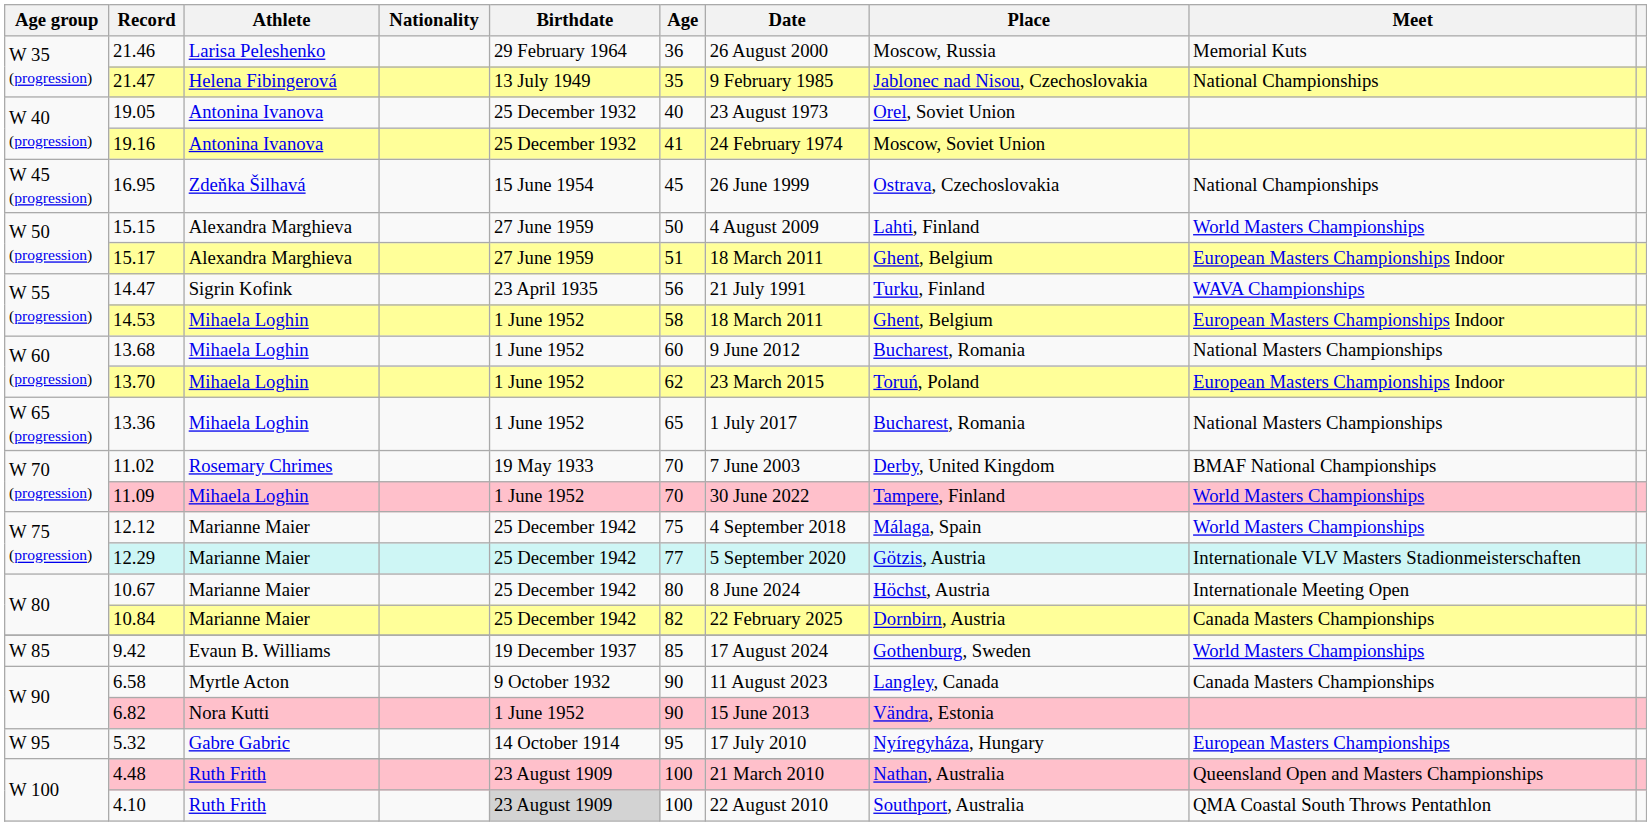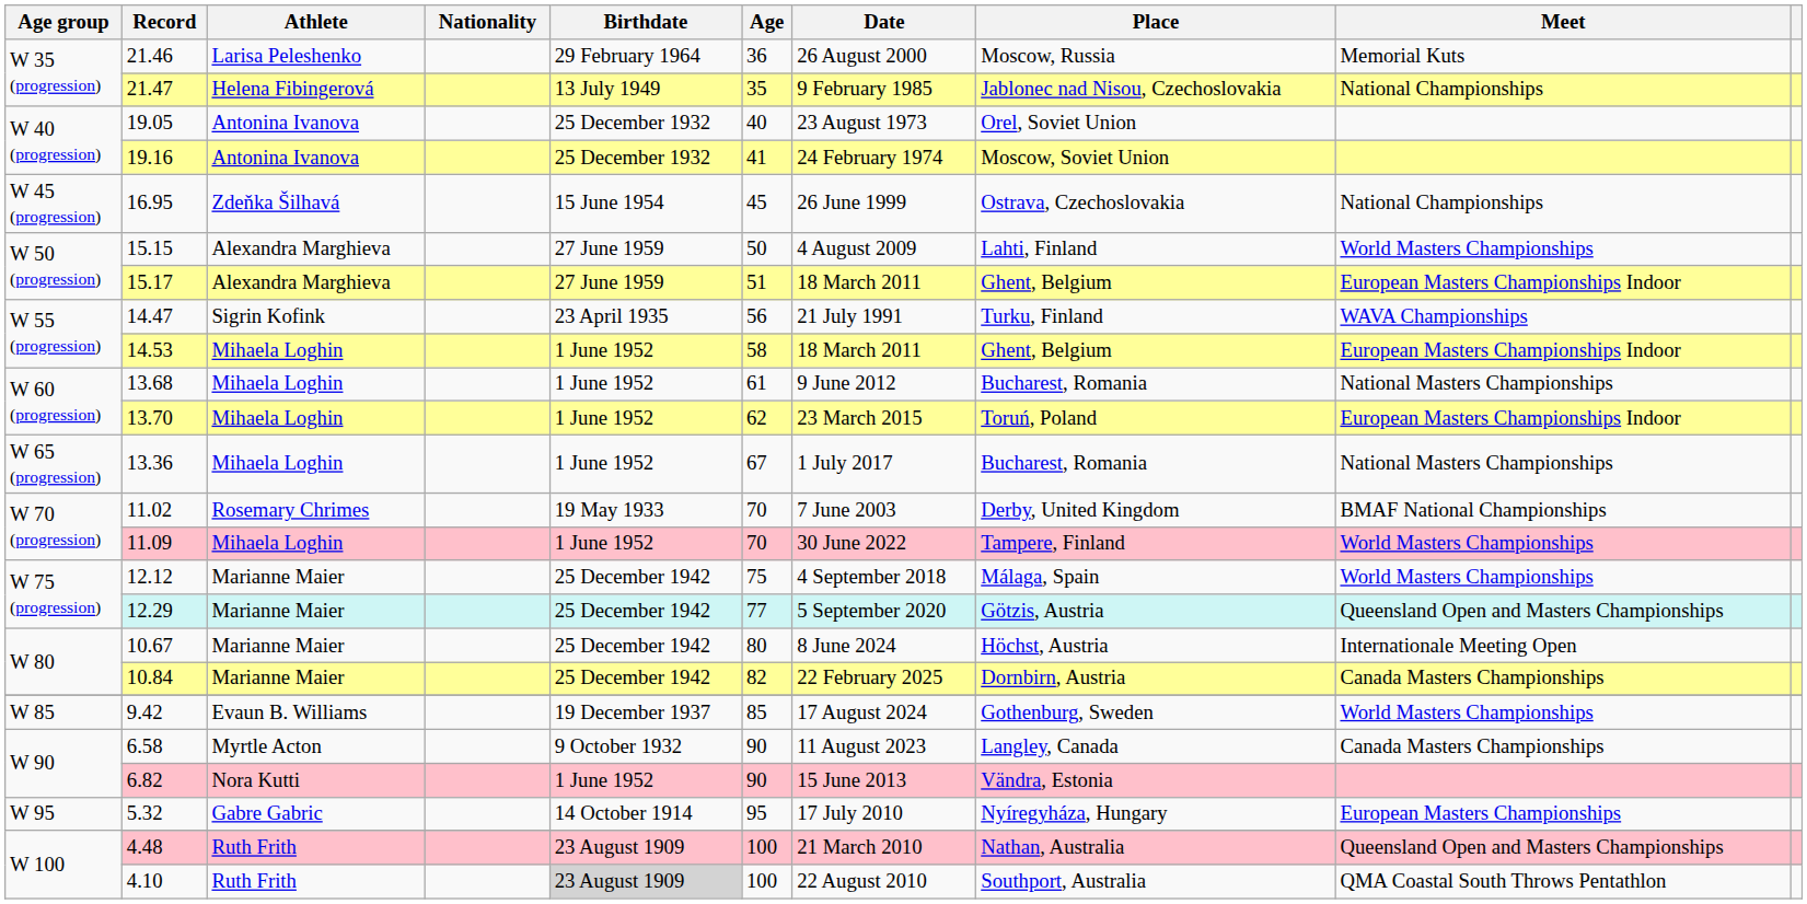13.68 | Age: 60 -> 61
13.36 | Age: 65 -> 67
12.29 | Meet: Internationale VLV Masters Stadionmeisterschaften -> Queensland Open and Masters Championships
